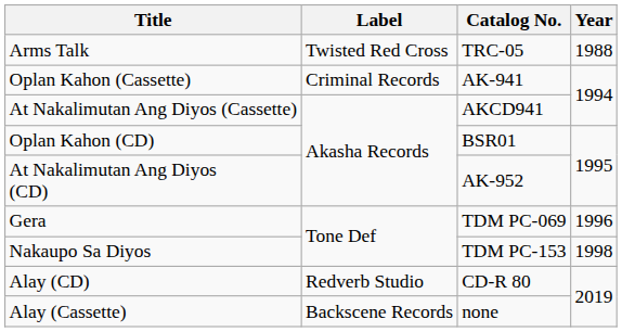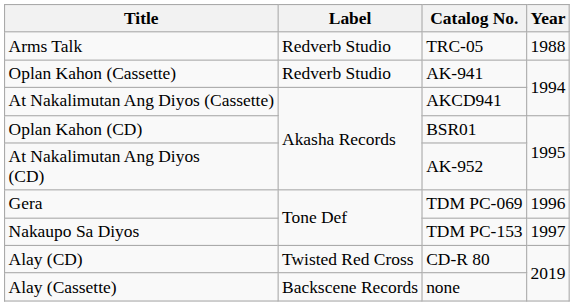Arms Talk | Label: Twisted Red Cross -> Redverb Studio
Oplan Kahon (Cassette) | Label: Criminal Records -> Redverb Studio
Nakaupo Sa Diyos | Year: 1998 -> 1997
Alay (CD) | Label: Redverb Studio -> Twisted Red Cross
